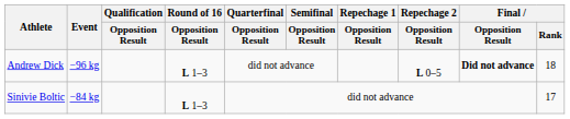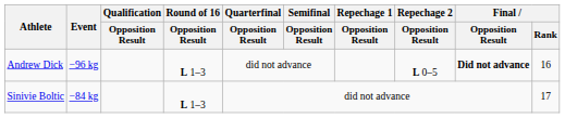Andrew Dick | Final / Rank: 18 -> 16
